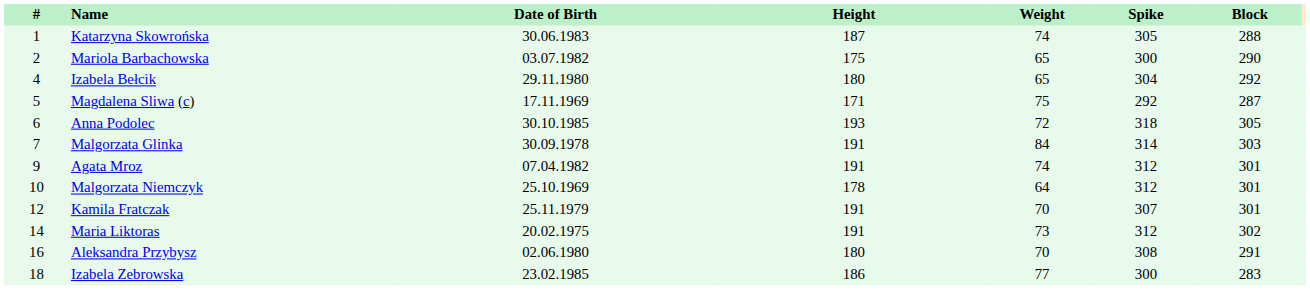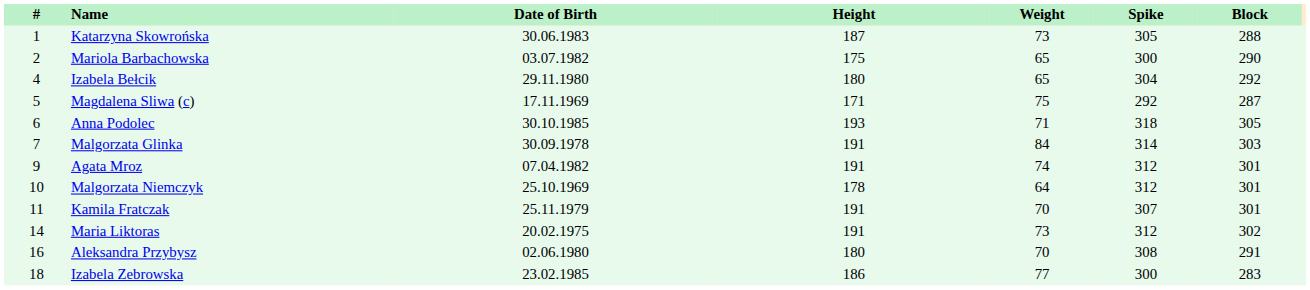Katarzyna Skowrońska | Weight: 74 -> 73
Anna Podolec | Weight: 72 -> 71
Kamila Fratczak | #: 12 -> 11
